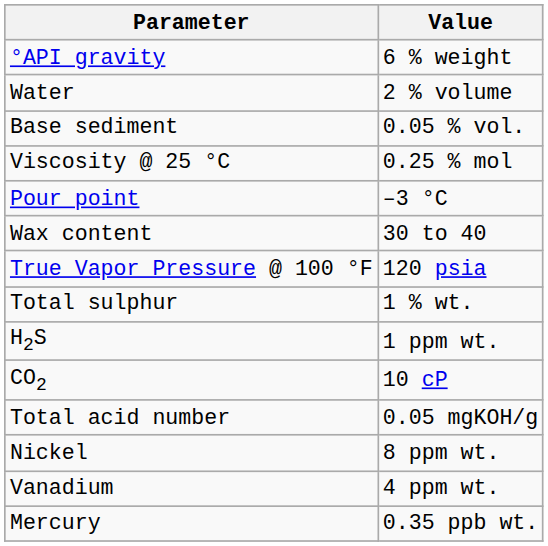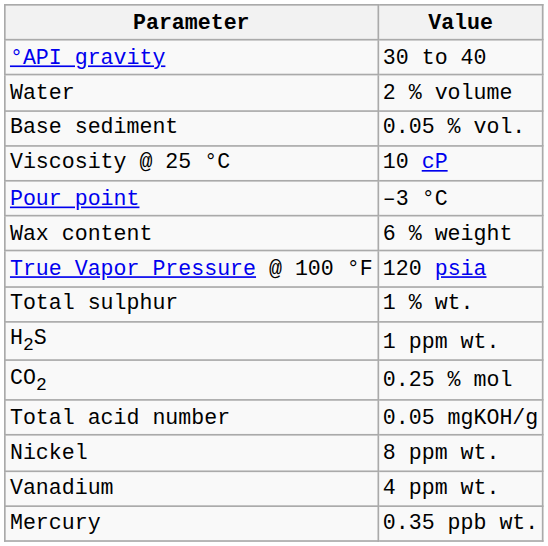°API gravity | Value: 6 % weight -> 30 to 40
Viscosity @ 25 °C | Value: 0.25 % mol -> 10 cP
Wax content | Value: 30 to 40 -> 6 % weight
CO2 | Value: 10 cP -> 0.25 % mol
